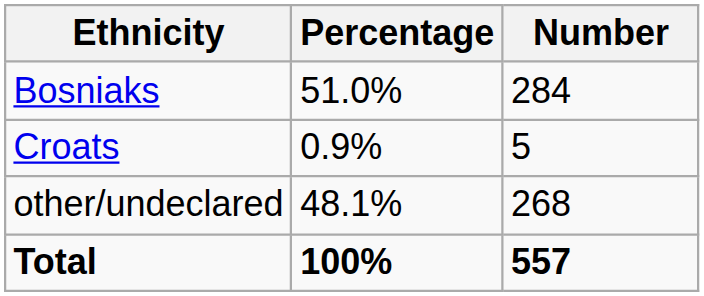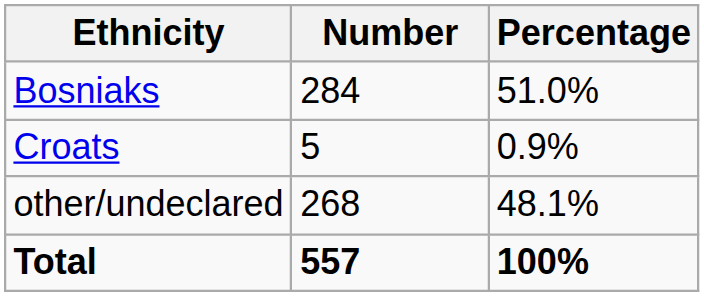columns swapped: Number <-> Percentage
